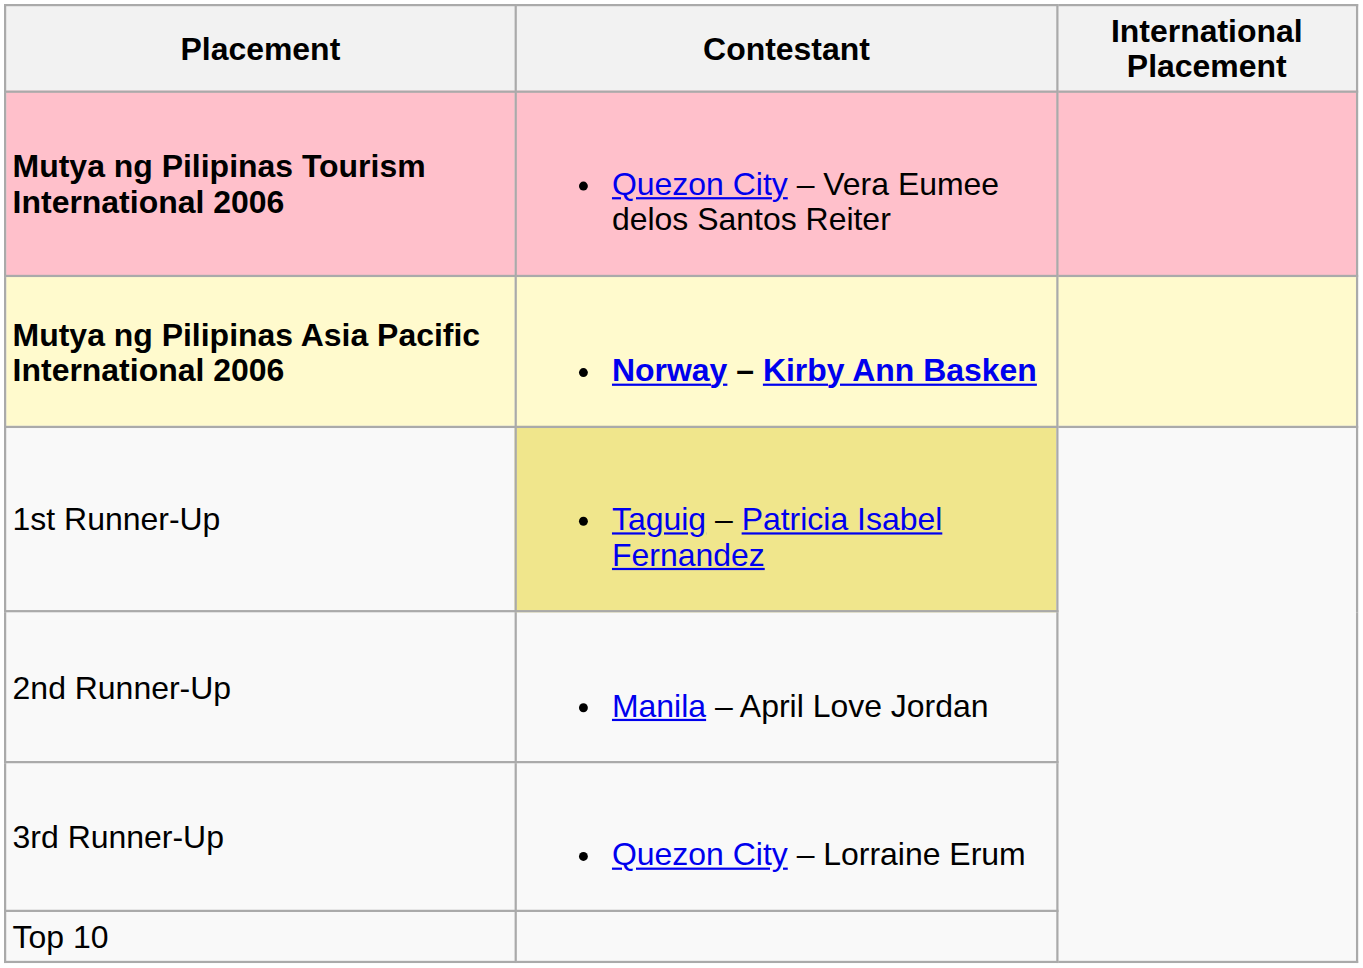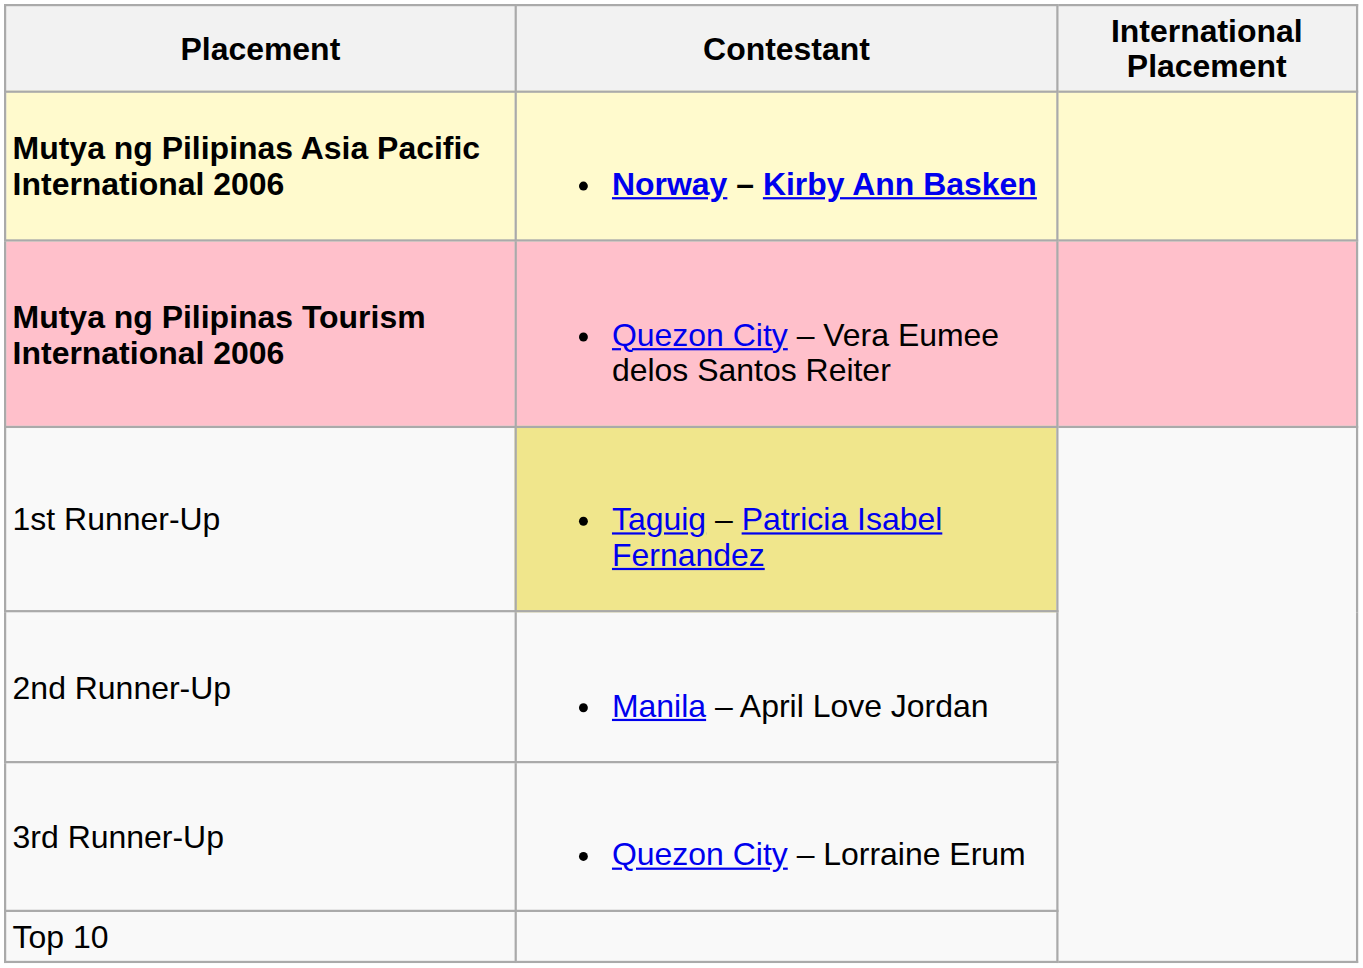rows swapped: Mutya ng Pilipinas Asia Pacific International 2006 <-> Mutya ng Pilipinas Tourism International 2006
